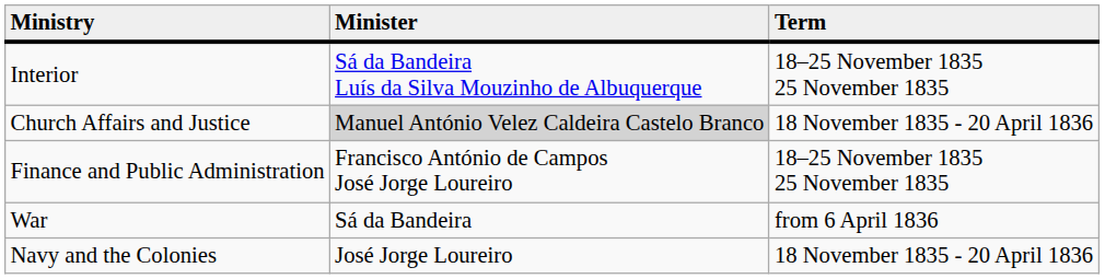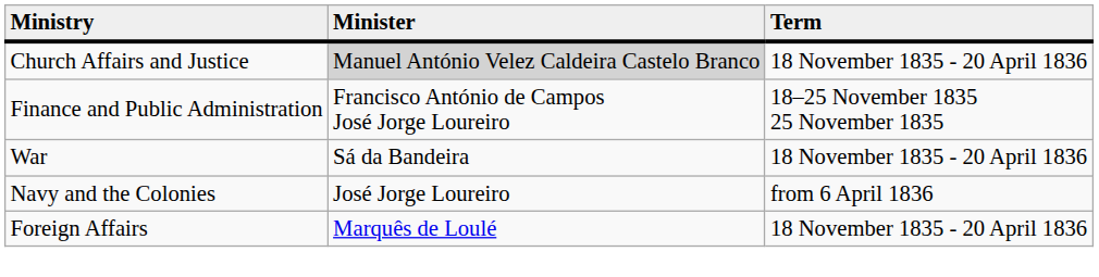- row: Interior | Sá da Bandeira Luís da Silva Mouzinho de Albuquerque | 18–25 November 1835 25 November 1835
War | Term: from 6 April 1836 -> 18 November 1835 - 20 April 1836
Navy and the Colonies | Term: 18 November 1835 - 20 April 1836 -> from 6 April 1836
+ row: Foreign Affairs | Marquês de Loulé | 18 November 1835 - 20 April 1836
